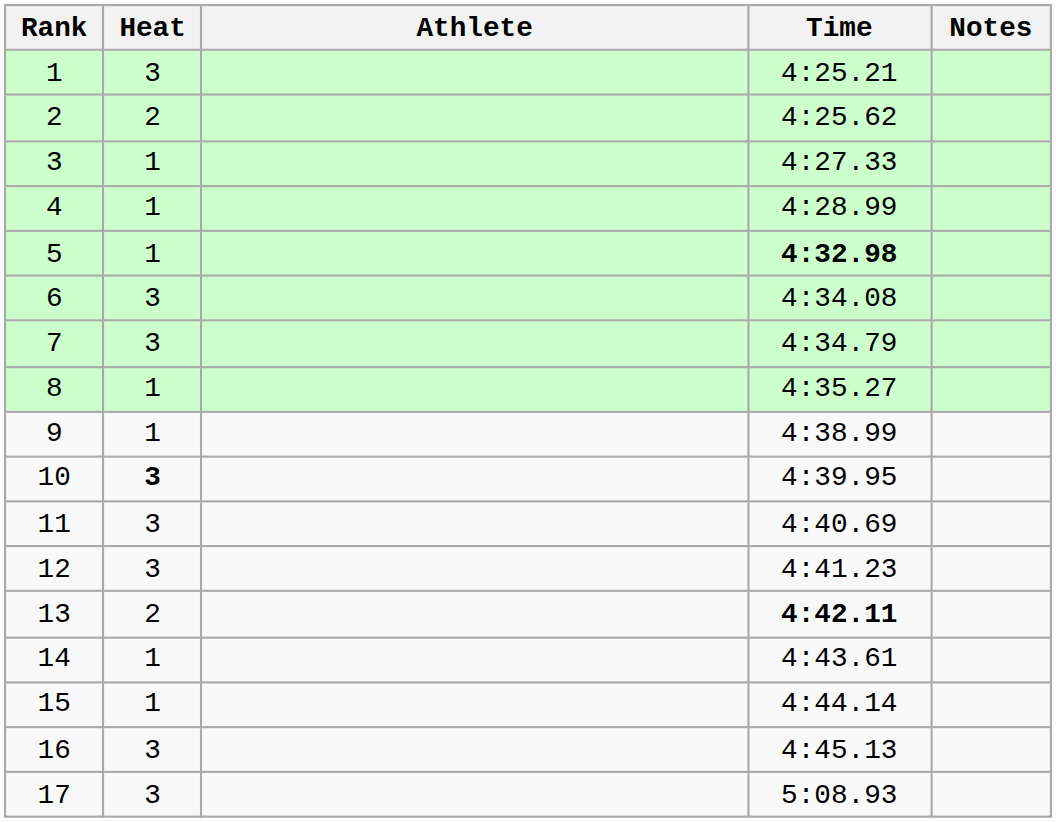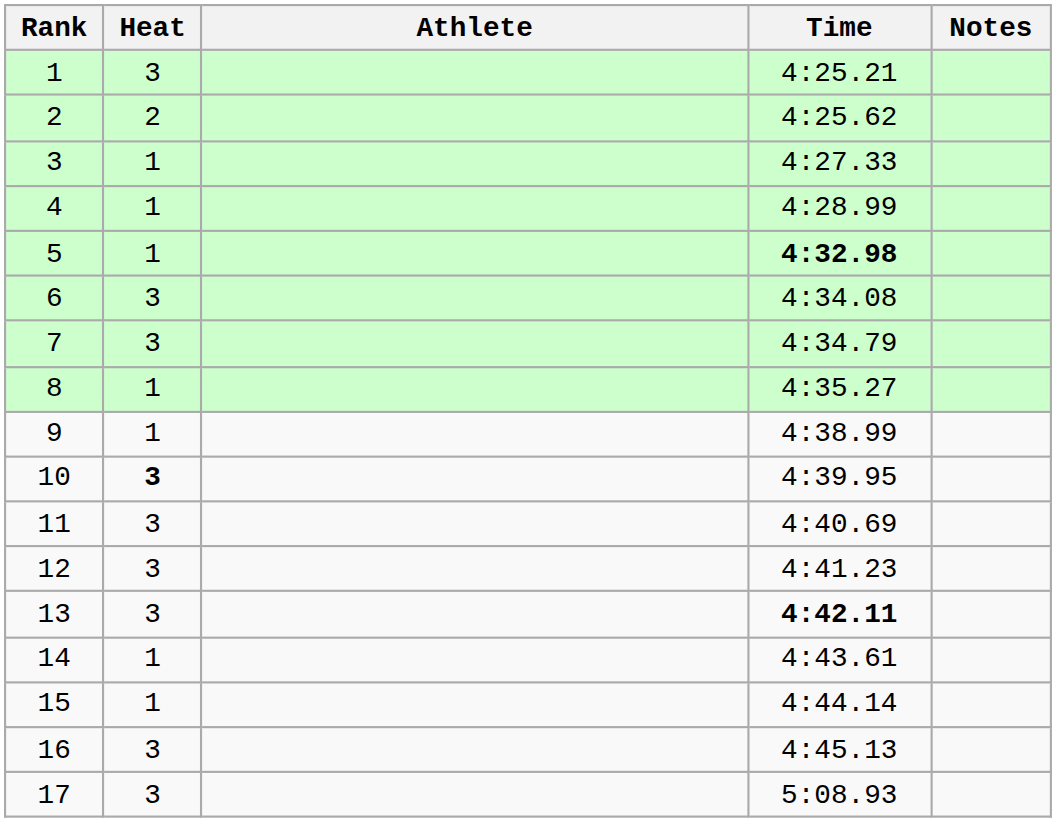13 | Heat: 2 -> 3
